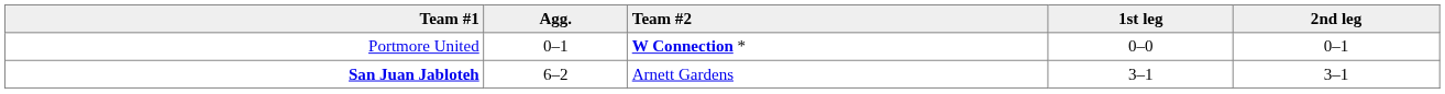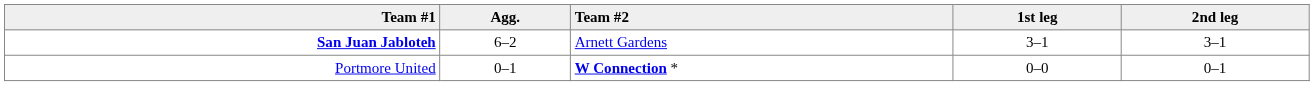rows swapped: San Juan Jabloteh <-> Portmore United
